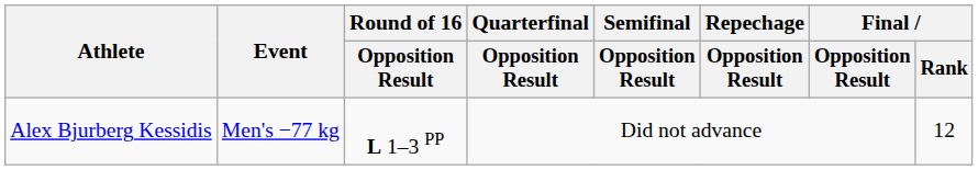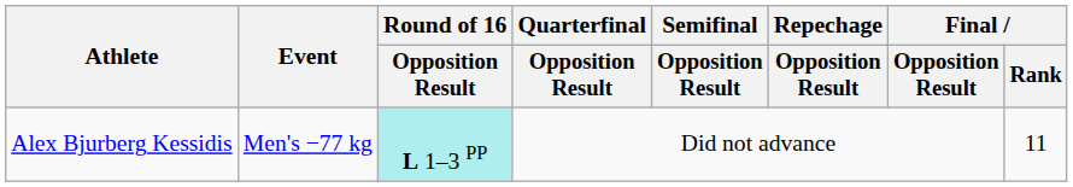Alex Bjurberg Kessidis | Round of 16 / Opposition Result: no background -> paleturquoise background
Alex Bjurberg Kessidis | Final / Rank: 12 -> 11
